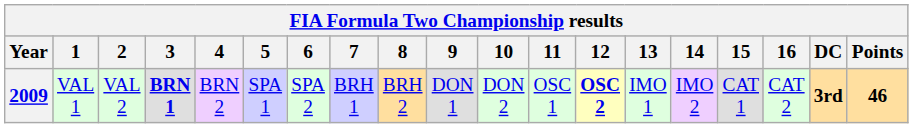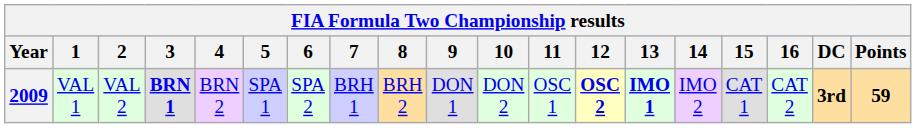2009 | 13: normal -> bold
2009 | Points: 46 -> 59
